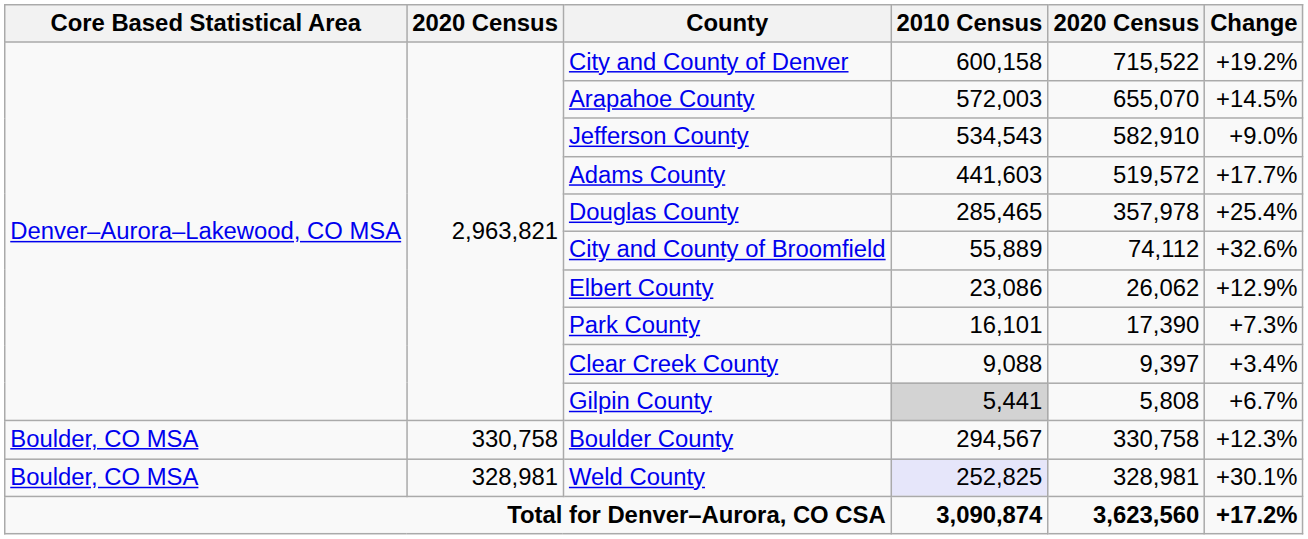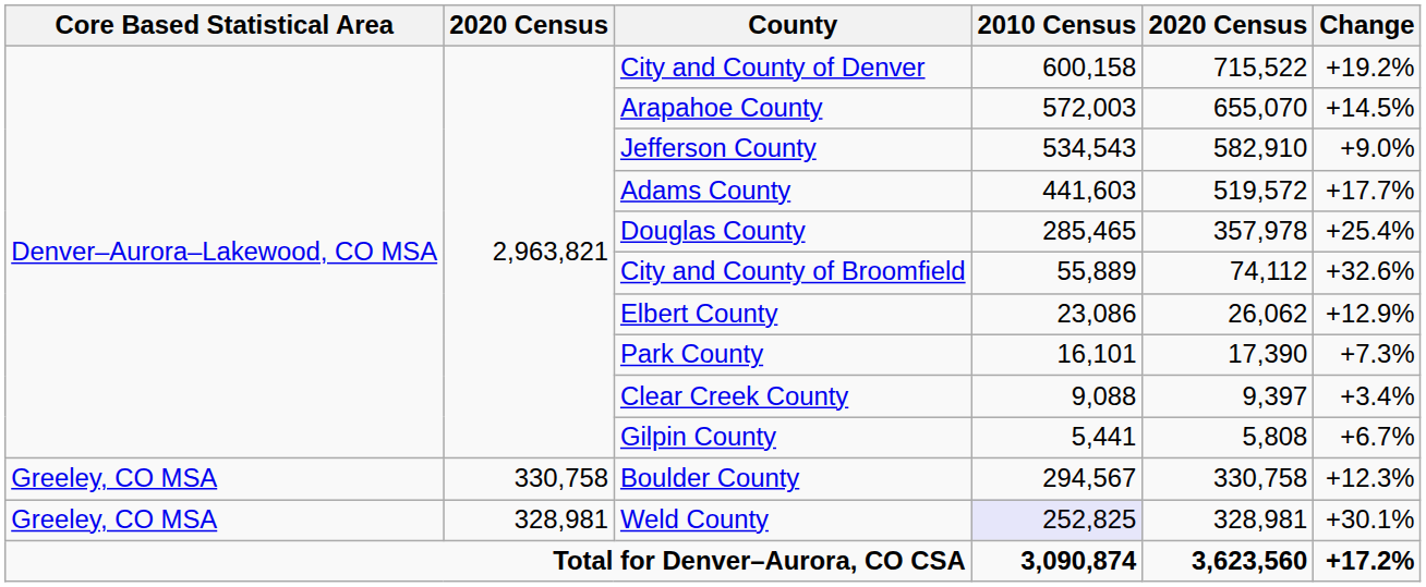Gilpin County | 2010 Census: lightgrey background -> no background
Boulder County | Core Based Statistical Area: Boulder, CO MSA -> Greeley, CO MSA
Weld County | Core Based Statistical Area: Boulder, CO MSA -> Greeley, CO MSA
